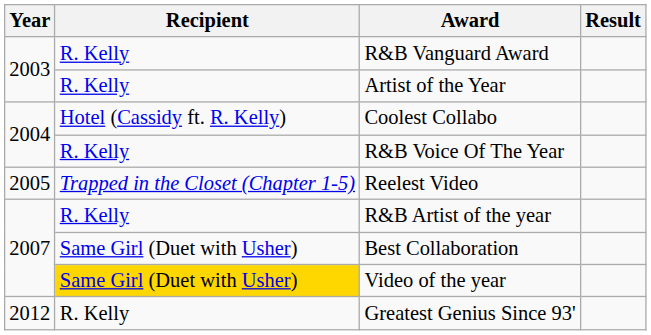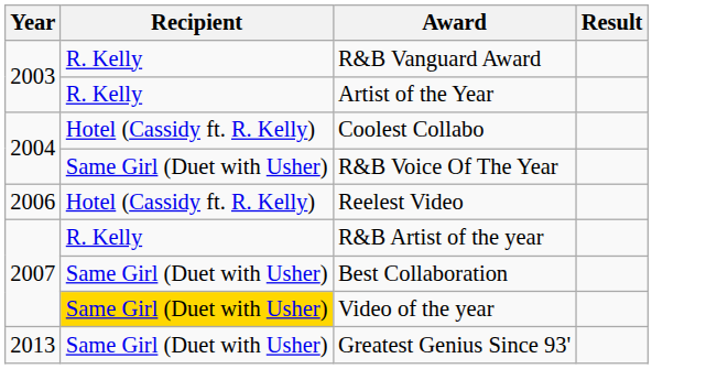R&B Voice Of The Year | Recipient: R. Kelly -> Same Girl (Duet with Usher)
Reelest Video | Year: 2005 -> 2006
Reelest Video | Recipient: Trapped in the Closet (Chapter 1-5) -> Hotel (Cassidy ft. R. Kelly)
Greatest Genius Since 93' | Year: 2012 -> 2013
Greatest Genius Since 93' | Recipient: R. Kelly -> Same Girl (Duet with Usher)
